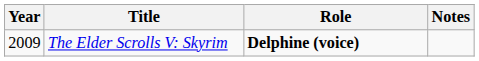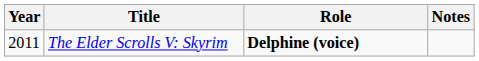The Elder Scrolls V: Skyrim | Year: 2009 -> 2011
